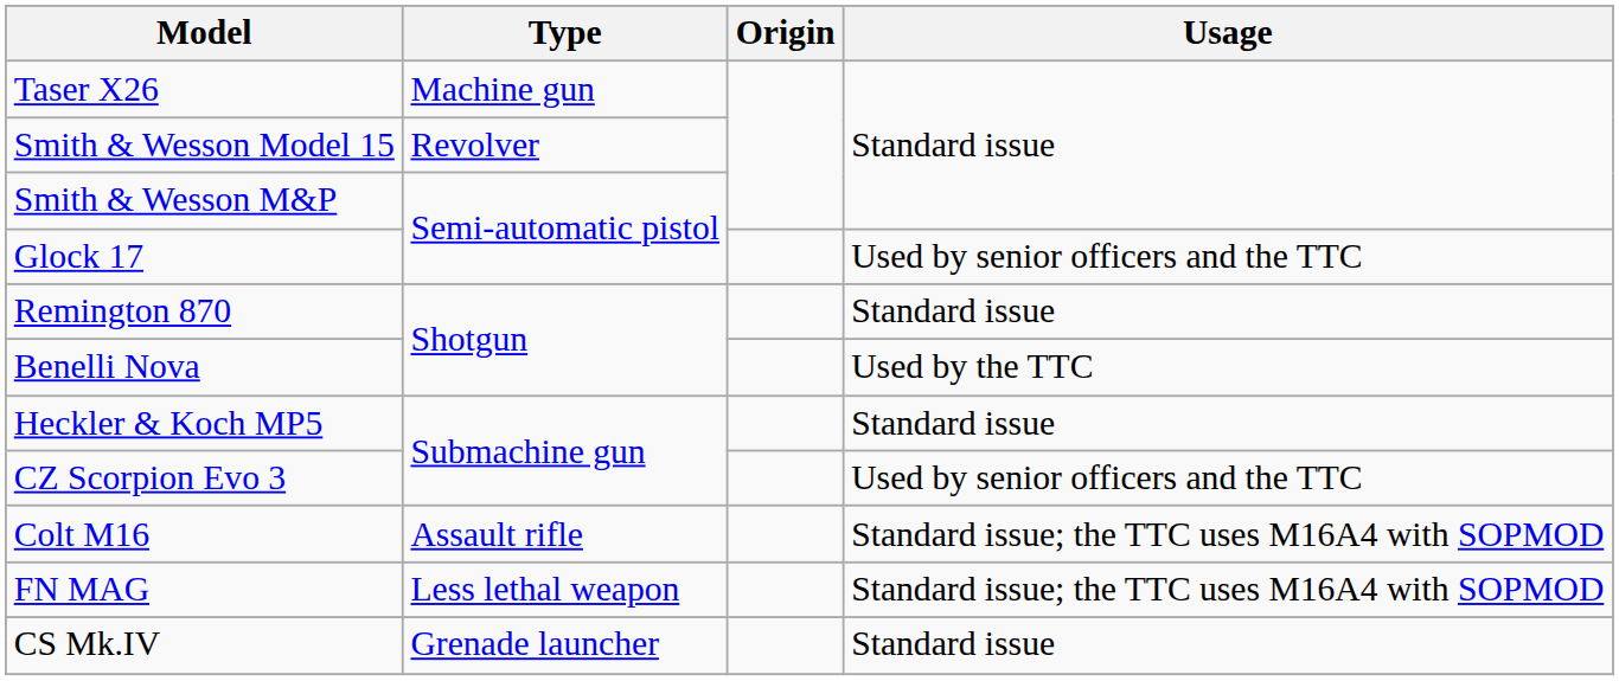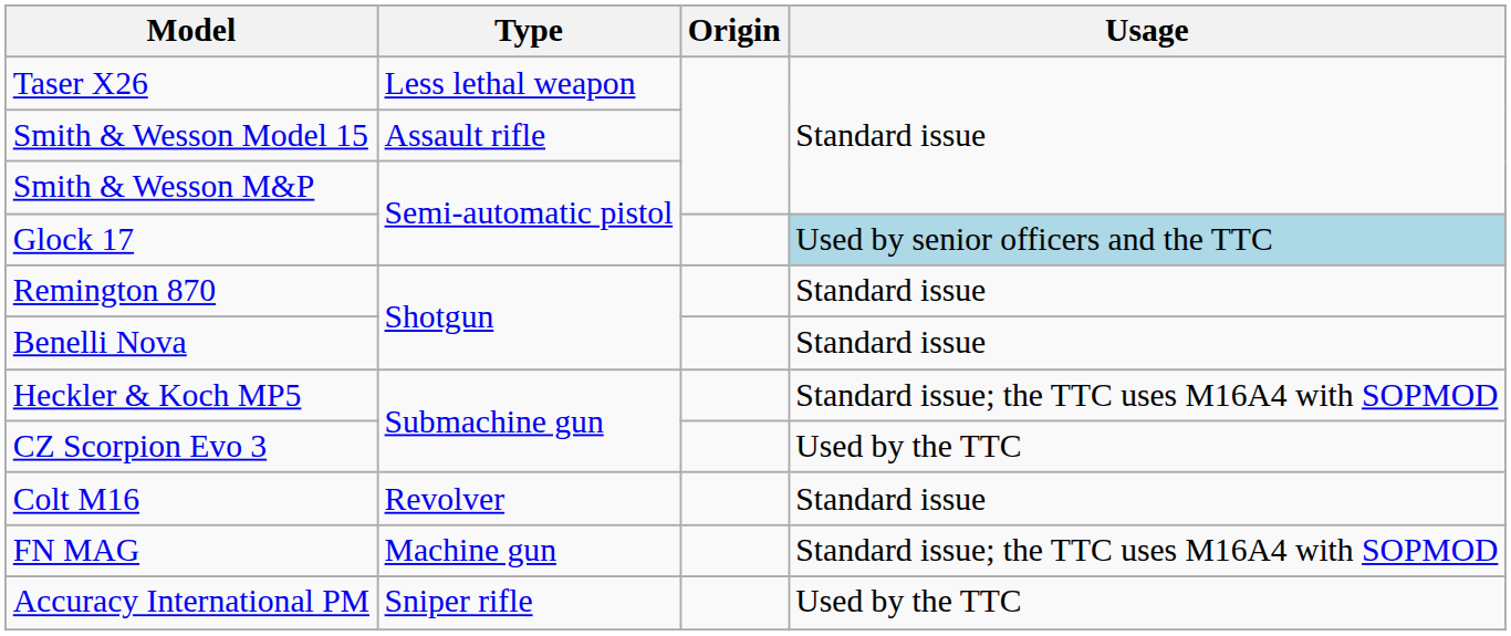Taser X26 | Type: Machine gun -> Less lethal weapon
Smith & Wesson Model 15 | Type: Revolver -> Assault rifle
Glock 17 | Usage: no background -> lightblue background
Benelli Nova | Usage: Used by the TTC -> Standard issue
Heckler & Koch MP5 | Usage: Standard issue -> Standard issue; the TTC uses M16A4 with SOPMOD
CZ Scorpion Evo 3 | Usage: Used by senior officers and the TTC -> Used by the TTC
Colt M16 | Type: Assault rifle -> Revolver
Colt M16 | Usage: Standard issue; the TTC uses M16A4 with SOPMOD -> Standard issue
FN MAG | Type: Less lethal weapon -> Machine gun
+ row: Accuracy International PM | Sniper rifle | Used by the TTC
- row: CS Mk.IV | Grenade launcher | Standard issue
